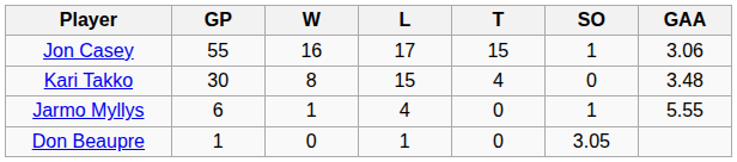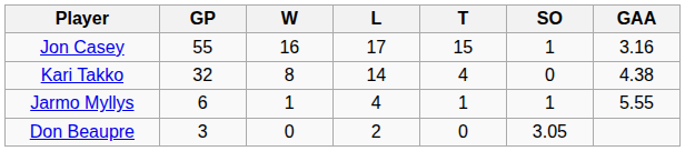Jon Casey | GAA: 3.06 -> 3.16
Kari Takko | GP: 30 -> 32
Kari Takko | L: 15 -> 14
Kari Takko | GAA: 3.48 -> 4.38
Jarmo Myllys | T: 0 -> 1
Don Beaupre | GP: 1 -> 3
Don Beaupre | L: 1 -> 2
